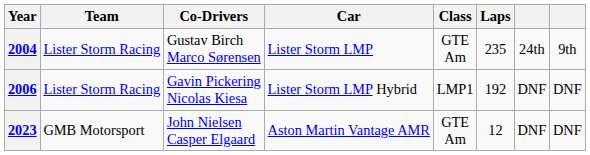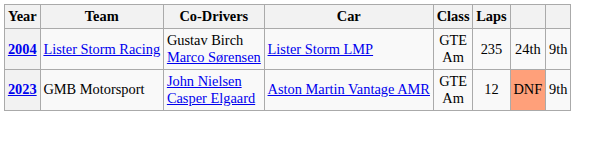- row: 2006 | Lister Storm Racing | Gavin Pickering Nicolas Kiesa | Lister Storm LMP Hybrid | LMP1 | 192 | DNF | DNF
2023 | column 7: no background -> lightsalmon background
2023 | column 8: DNF -> 9th
